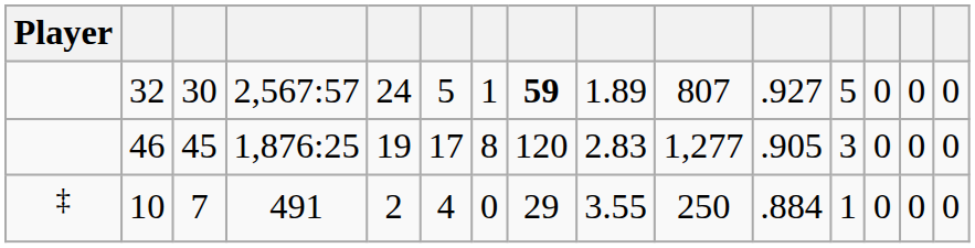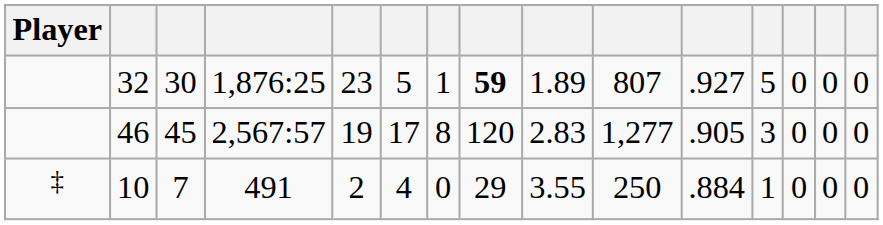32 | column 4: 2,567:57 -> 1,876:25
32 | column 5: 24 -> 23
46 | column 4: 1,876:25 -> 2,567:57
